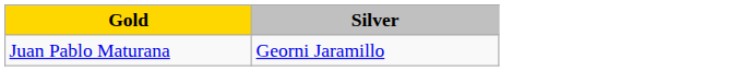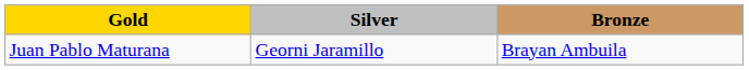+ column: Bronze | Brayan Ambuila
